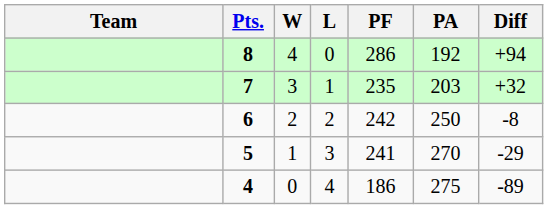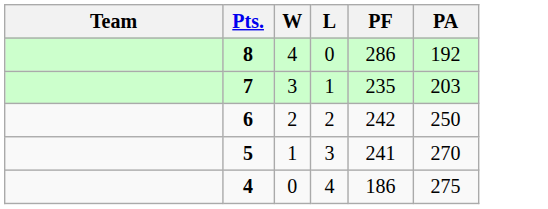- column: Diff | +94 | +32 | -8 | -29 | -89
